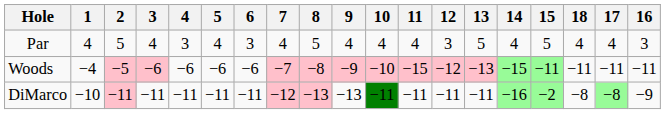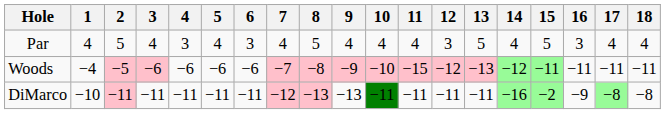columns swapped: 16 <-> 18
Woods | 14: −15 -> −12
